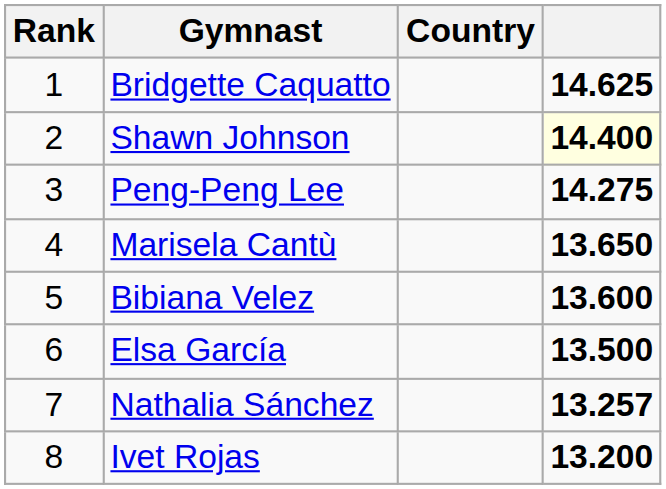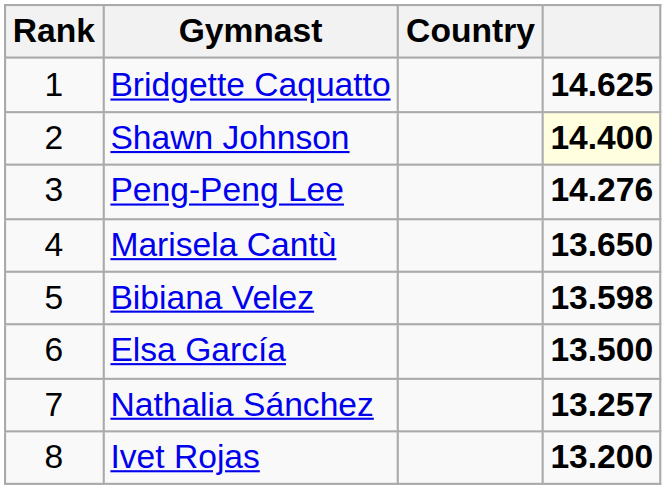Peng-Peng Lee | column 4: 14.275 -> 14.276
Bibiana Velez | column 4: 13.600 -> 13.598
